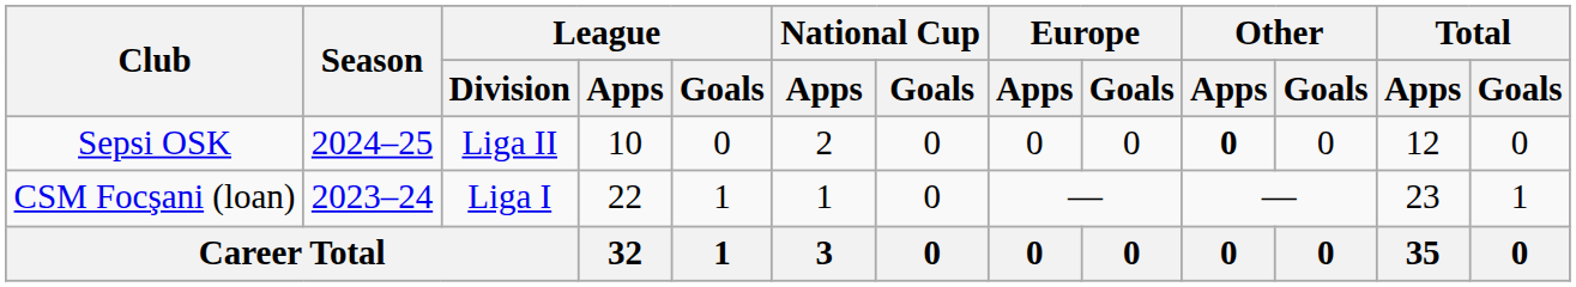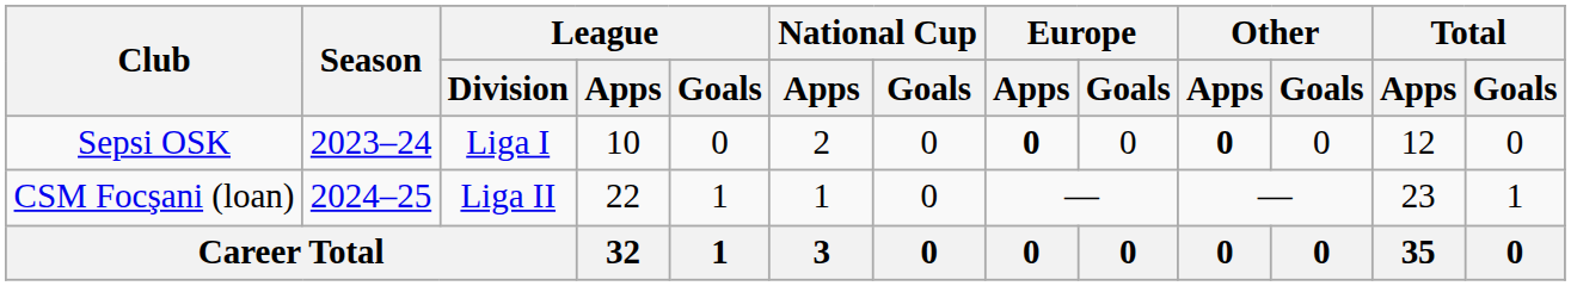Sepsi OSK | Season: 2024–25 -> 2023–24
Sepsi OSK | League / Division: Liga II -> Liga I
Sepsi OSK | Europe / Apps: normal -> bold
CSM Focşani (loan) | Season: 2023–24 -> 2024–25
CSM Focşani (loan) | League / Division: Liga I -> Liga II
